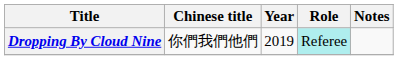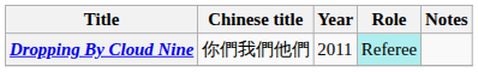Dropping By Cloud Nine | Year: 2019 -> 2011
